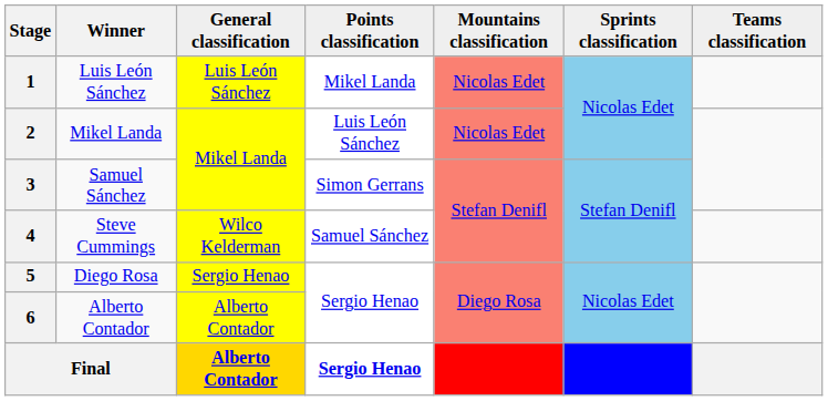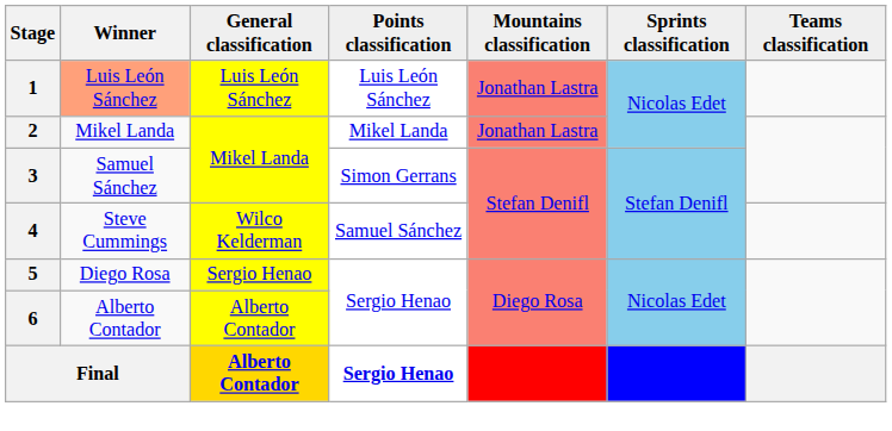1 | Winner: no background -> lightsalmon background
1 | Points classification: Mikel Landa -> Luis León Sánchez
1 | Mountains classification: Nicolas Edet -> Jonathan Lastra
2 | Points classification: Luis León Sánchez -> Mikel Landa
2 | Mountains classification: Nicolas Edet -> Jonathan Lastra
